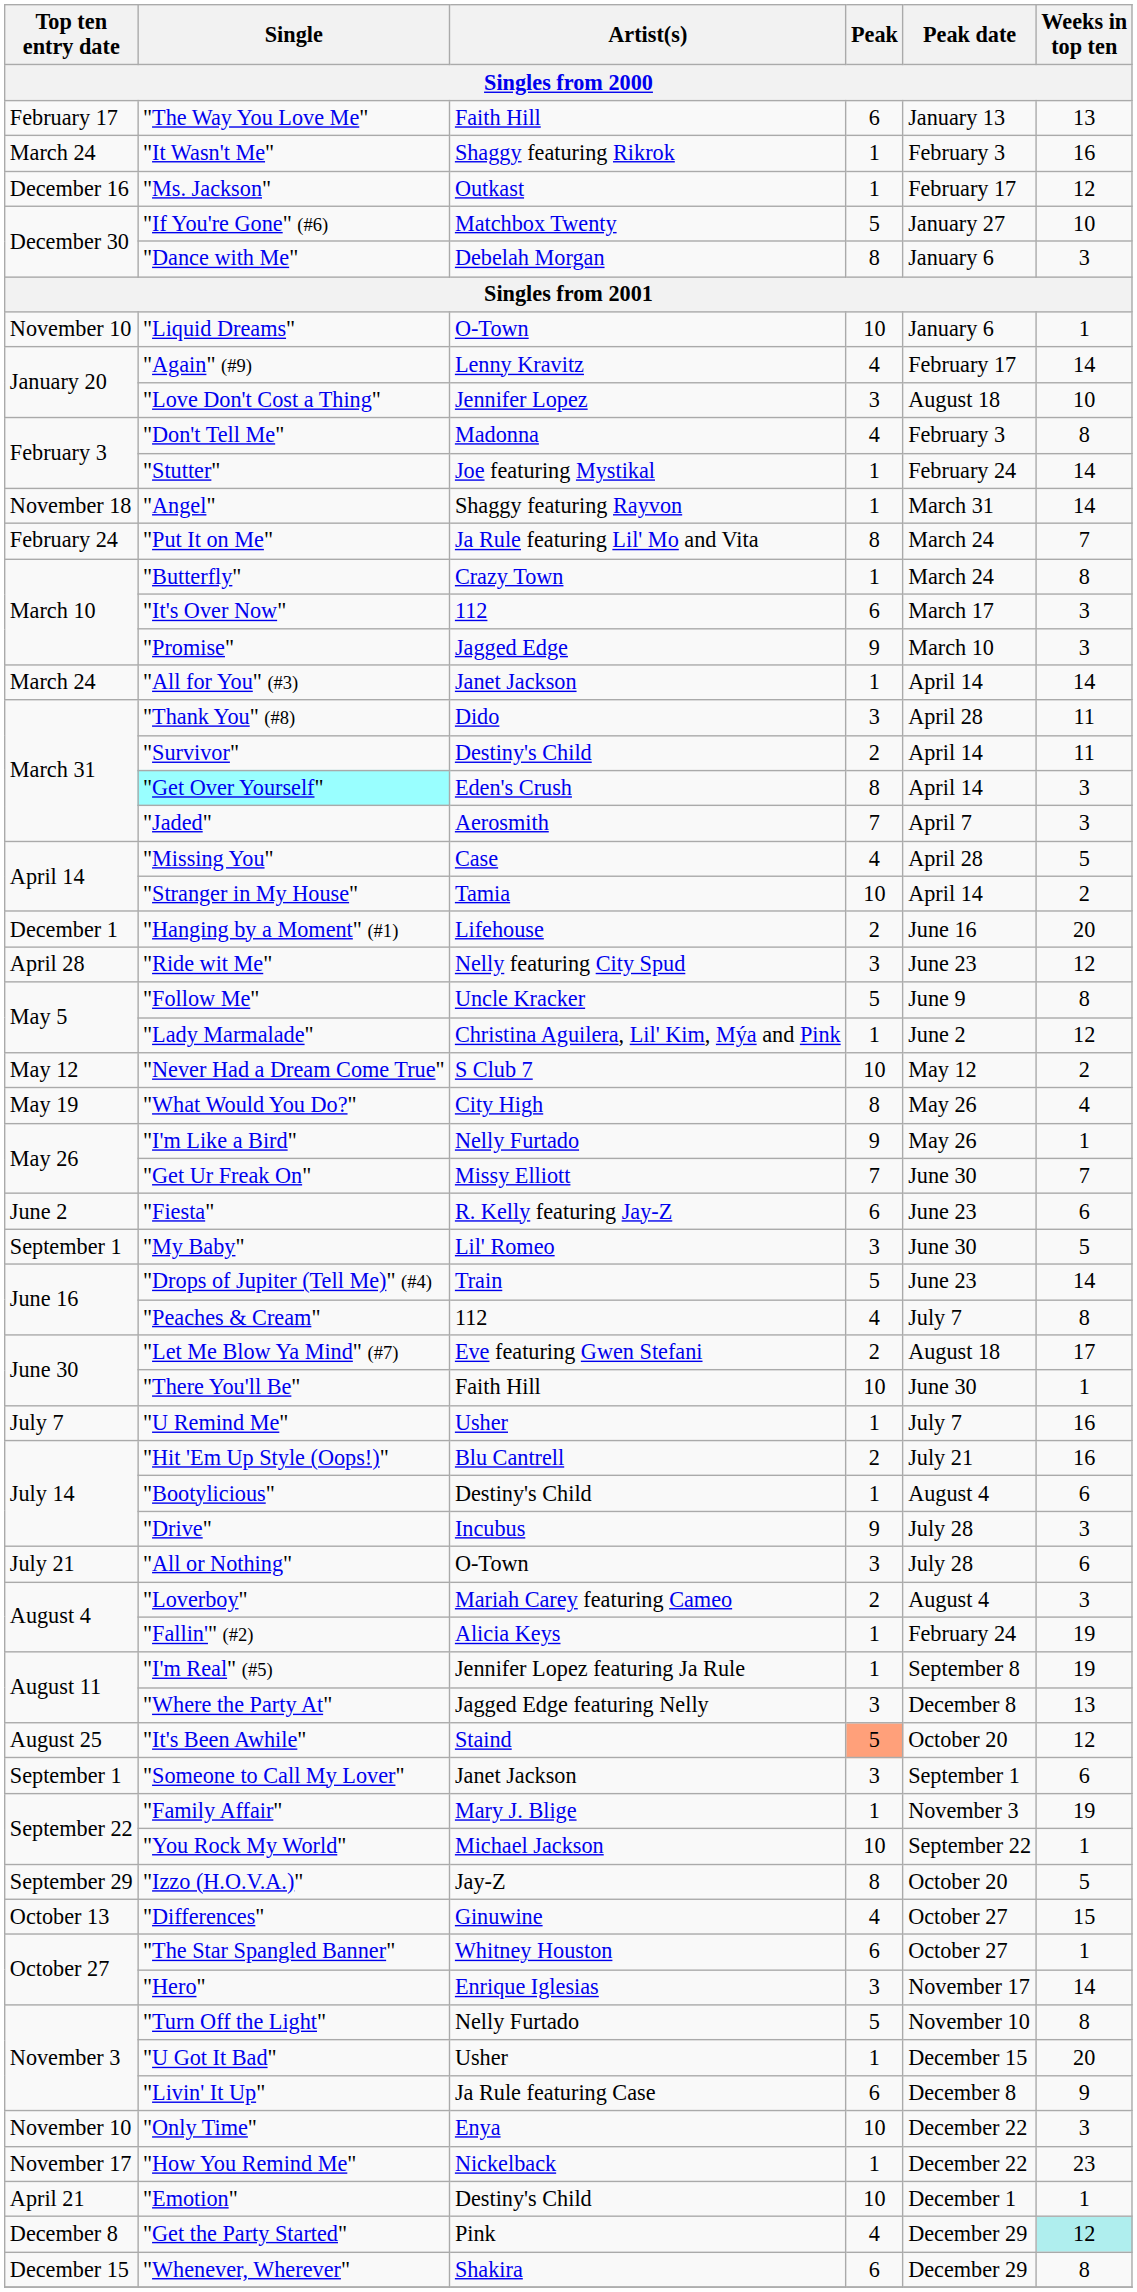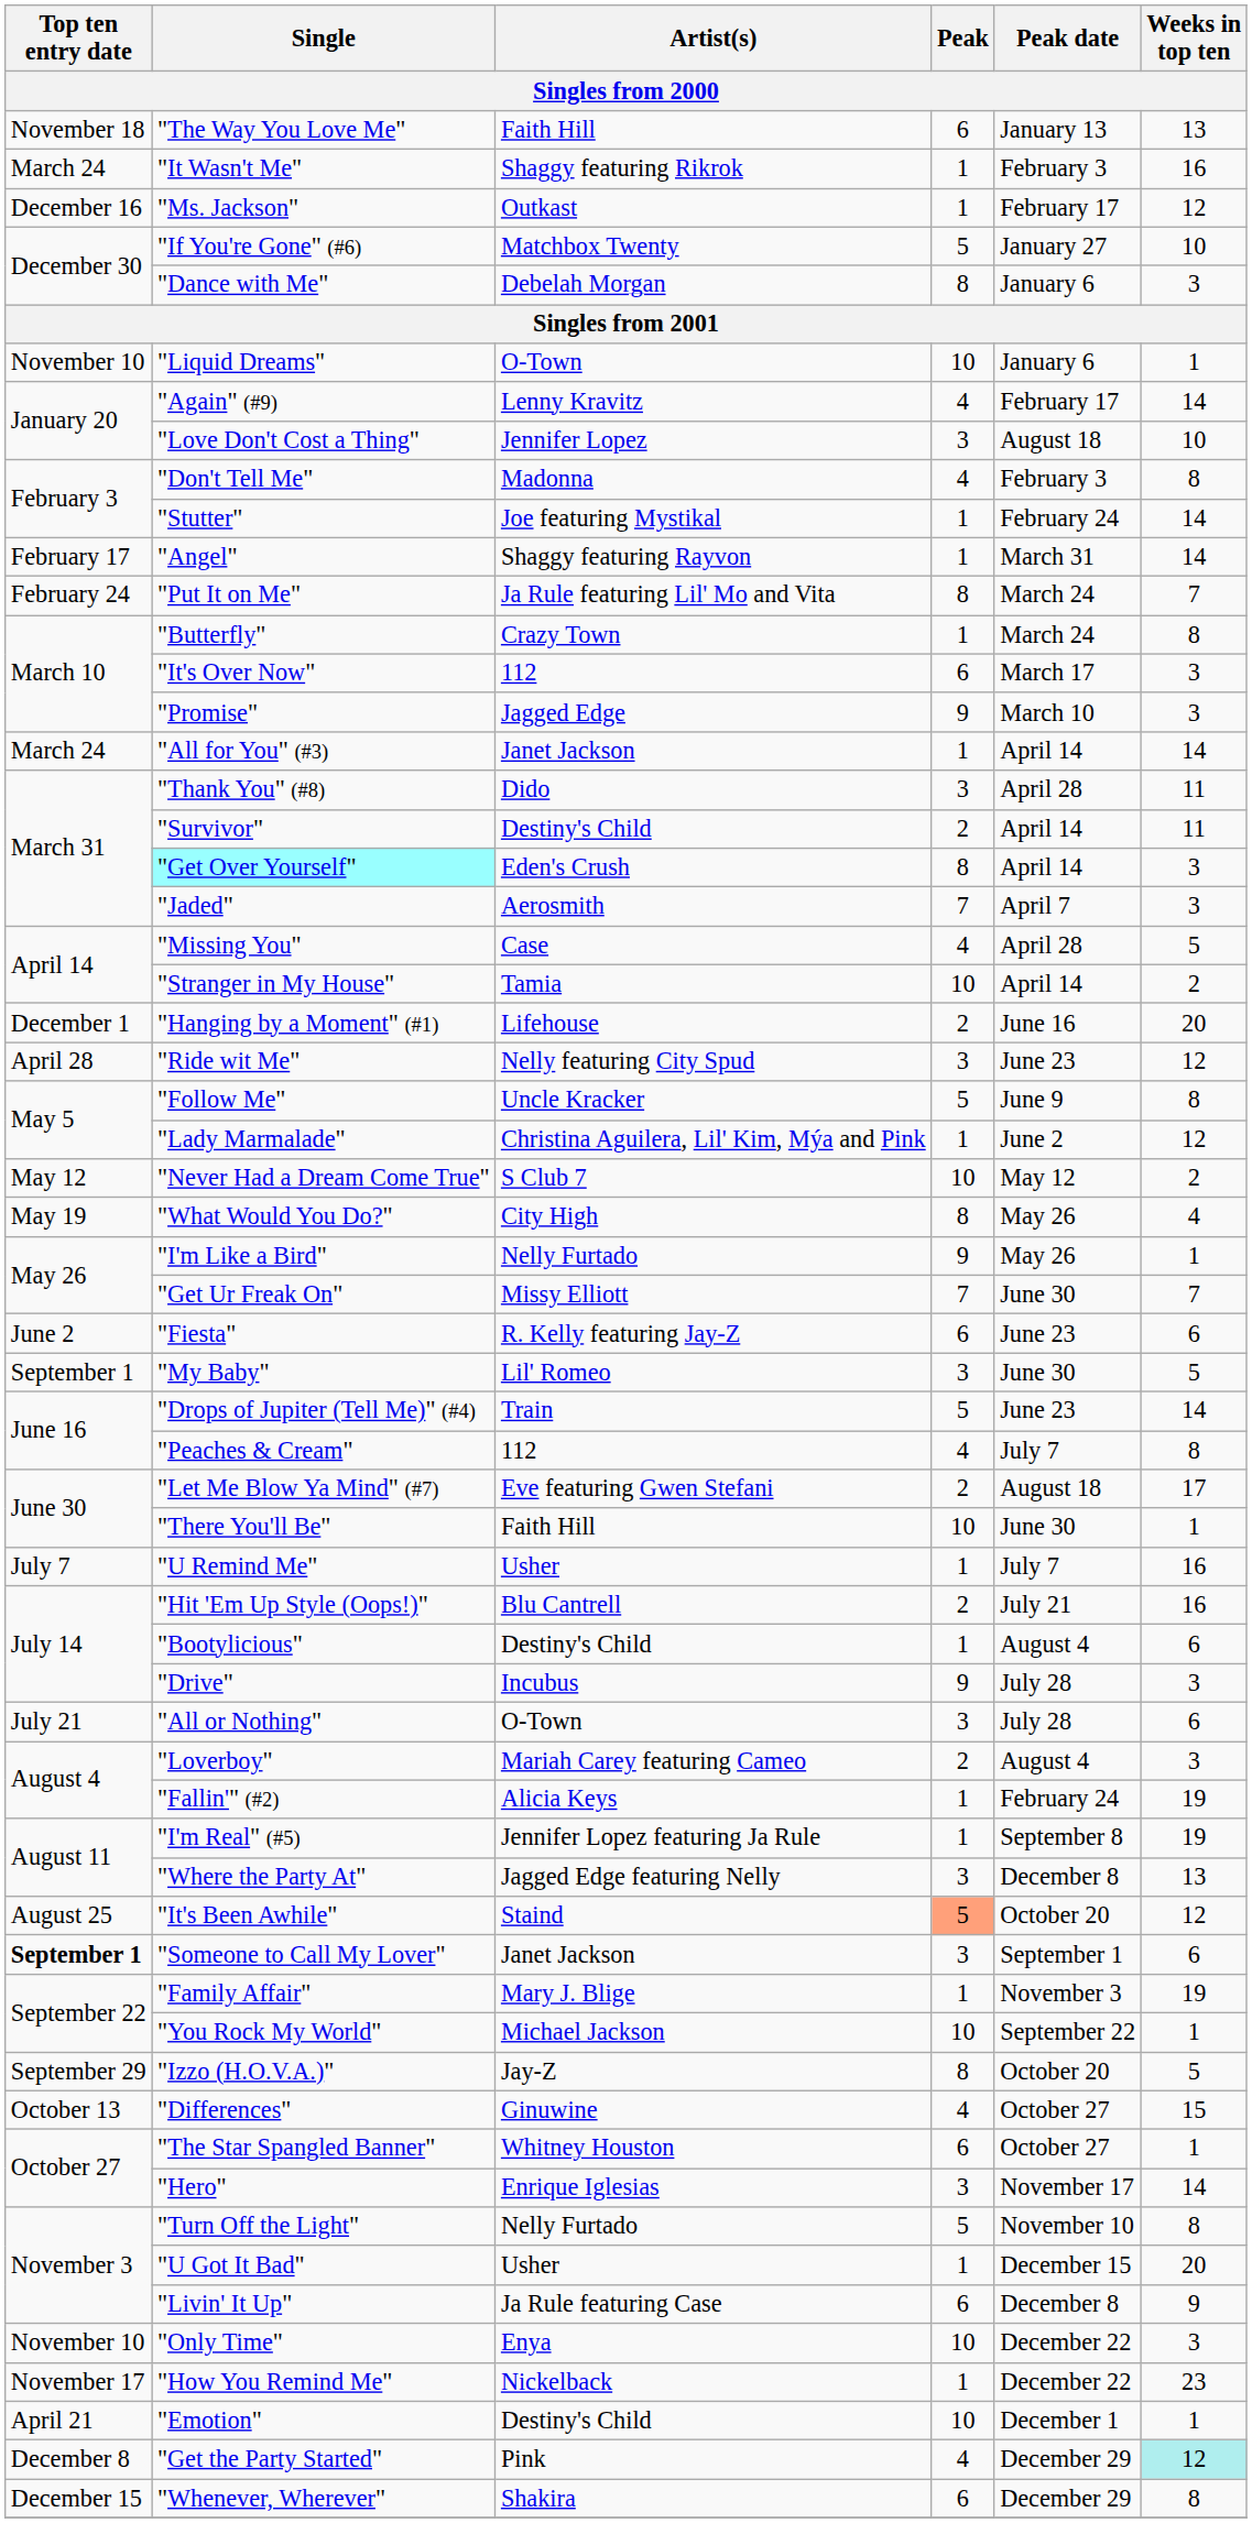"The Way You Love Me" | Top ten entry date: February 17 -> November 18
"Angel" | Top ten entry date: November 18 -> February 17
"Someone to Call My Lover" | Top ten entry date: normal -> bold
